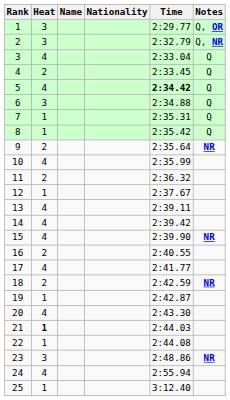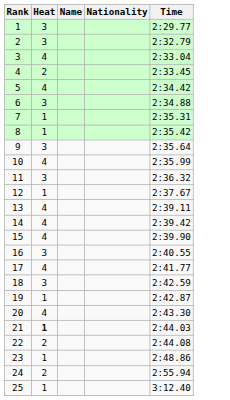- column: Notes | Q, OR | Q, NR | Q | Q | Q | Q | Q | Q | NR | NR | NR | NR
5 | Time: bold -> normal
9 | Heat: 2 -> 3
11 | Heat: 2 -> 3
16 | Heat: 2 -> 3
18 | Heat: 2 -> 3
22 | Heat: 1 -> 2
23 | Heat: 3 -> 1
24 | Heat: 4 -> 2
